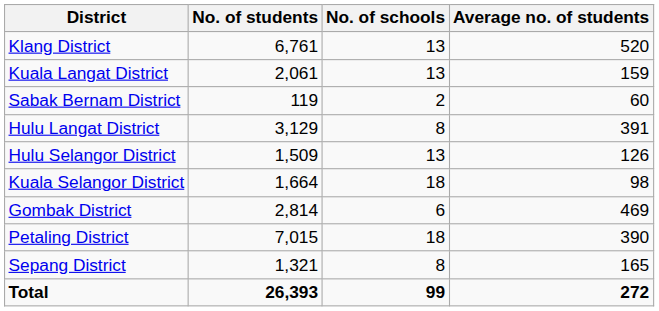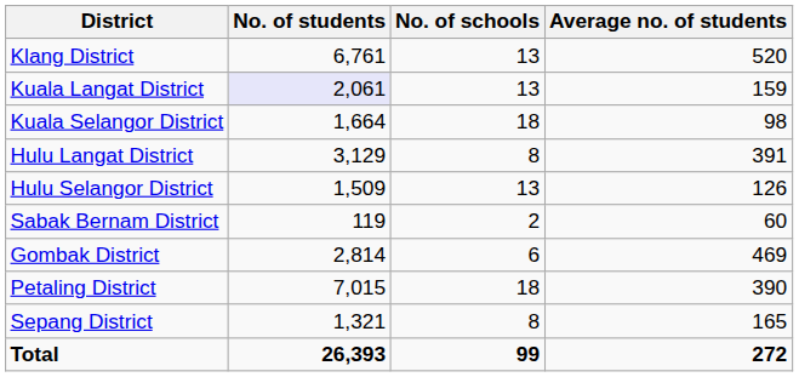Kuala Langat District | No. of students: no background -> lavender background
rows swapped: Kuala Selangor District <-> Sabak Bernam District
